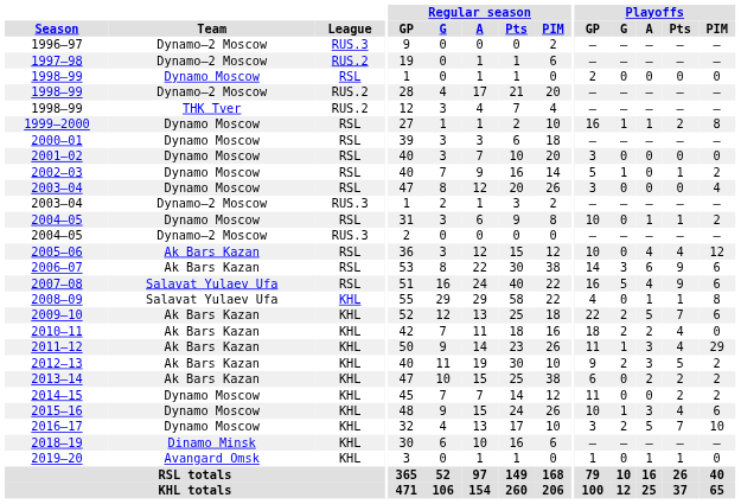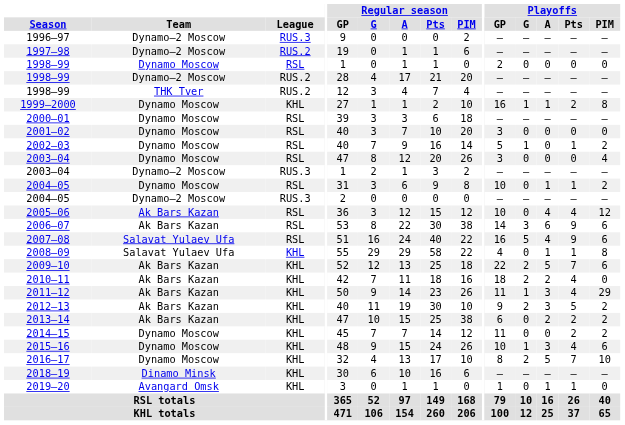1999–2000 | League: RSL -> KHL
2016–17 | Playoffs / GP: 3 -> 8
